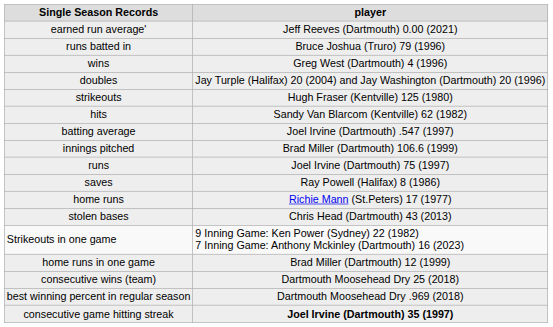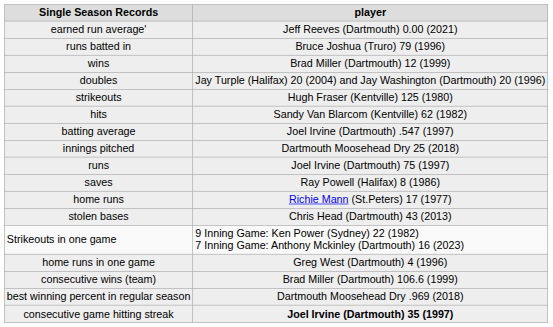wins | player: Greg West (Dartmouth) 4 (1996) -> Brad Miller (Dartmouth) 12 (1999)
innings pitched | player: Brad Miller (Dartmouth) 106.6 (1999) -> Dartmouth Moosehead Dry 25 (2018)
home runs in one game | player: Brad Miller (Dartmouth) 12 (1999) -> Greg West (Dartmouth) 4 (1996)
consecutive wins (team) | player: Dartmouth Moosehead Dry 25 (2018) -> Brad Miller (Dartmouth) 106.6 (1999)
